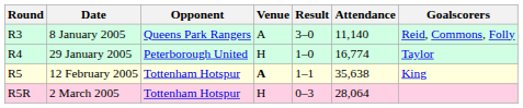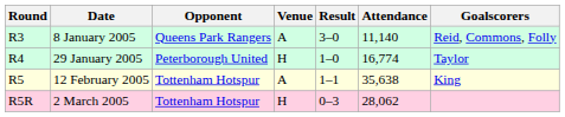12 February 2005 | Venue: bold -> normal
2 March 2005 | Attendance: 28,064 -> 28,062
